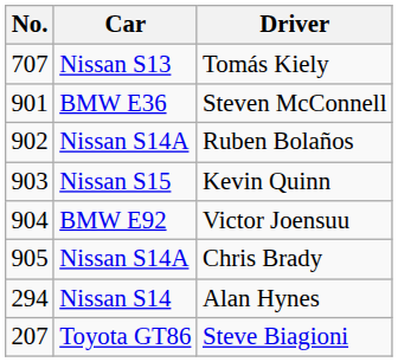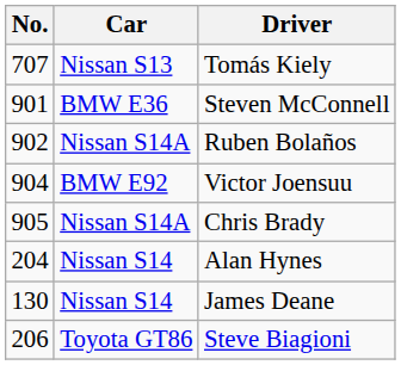- row: 903 | Nissan S15 | Kevin Quinn
Alan Hynes | No.: 294 -> 204
+ row: 130 | Nissan S14 | James Deane
Steve Biagioni | No.: 207 -> 206
